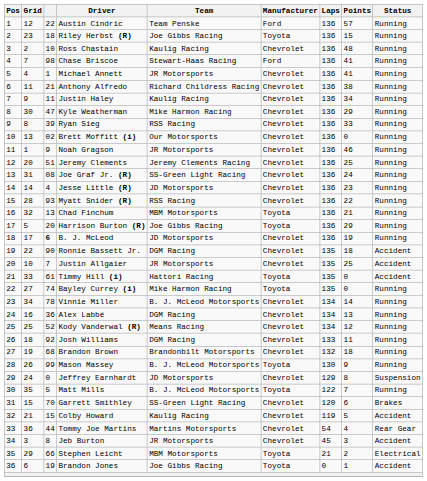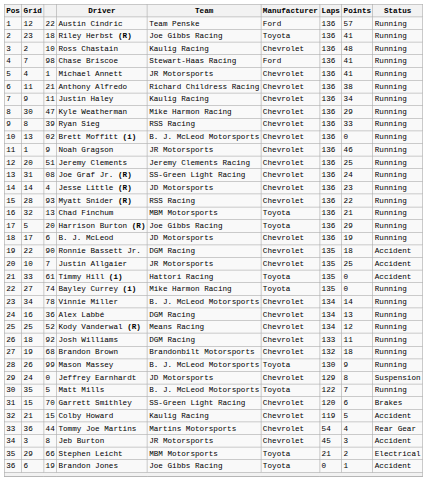Riley Herbst (R) | Points: 15 -> 41
Brett Moffitt (i) | Team: Our Motorsports -> B. J. McLeod Motorsports
B. J. McLeod | column 3: bold -> normal
